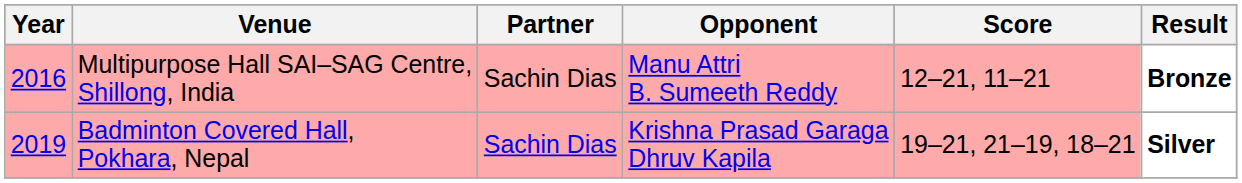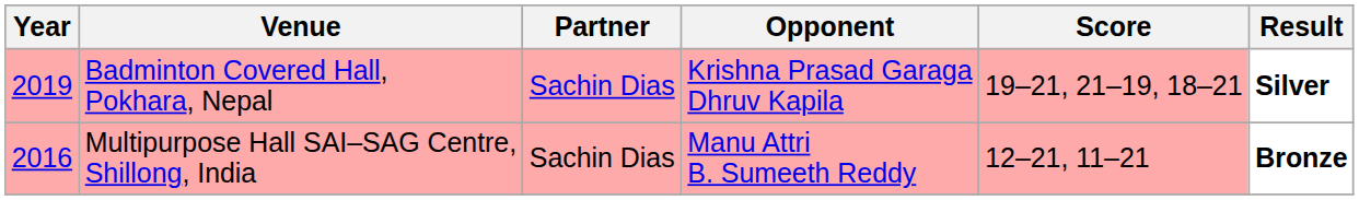rows swapped: Multipurpose Hall SAI–SAG Centre, Shillong, India <-> Badminton Covered Hall, Pokhara, Nepal
